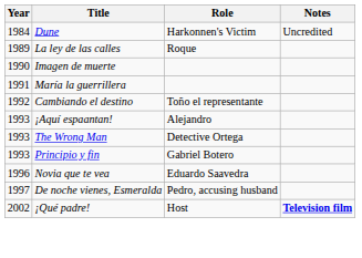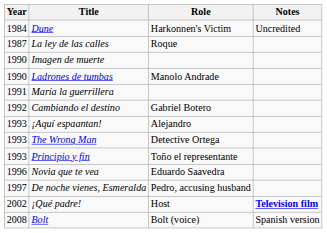La ley de las calles | Year: 1989 -> 1987
+ row: 1990 | Ladrones de tumbas | Manolo Andrade
Cambiando el destino | Role: Toño el representante -> Gabriel Botero
Principio y fin | Role: Gabriel Botero -> Toño el representante
+ row: 2008 | Bolt | Bolt (voice) | Spanish version
